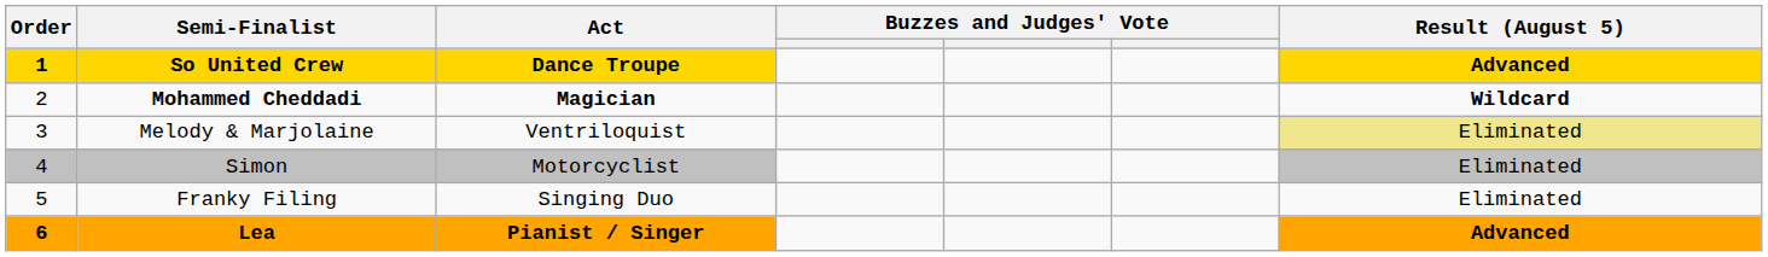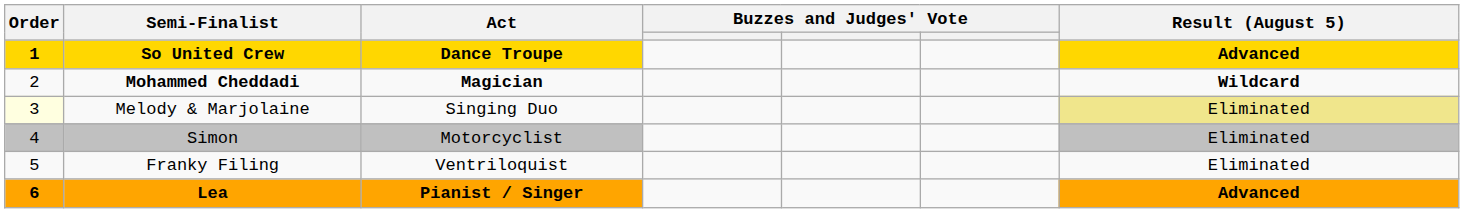Melody & Marjolaine | Order: no background -> lightyellow background
Melody & Marjolaine | Act: Ventriloquist -> Singing Duo
Franky Filing | Act: Singing Duo -> Ventriloquist
